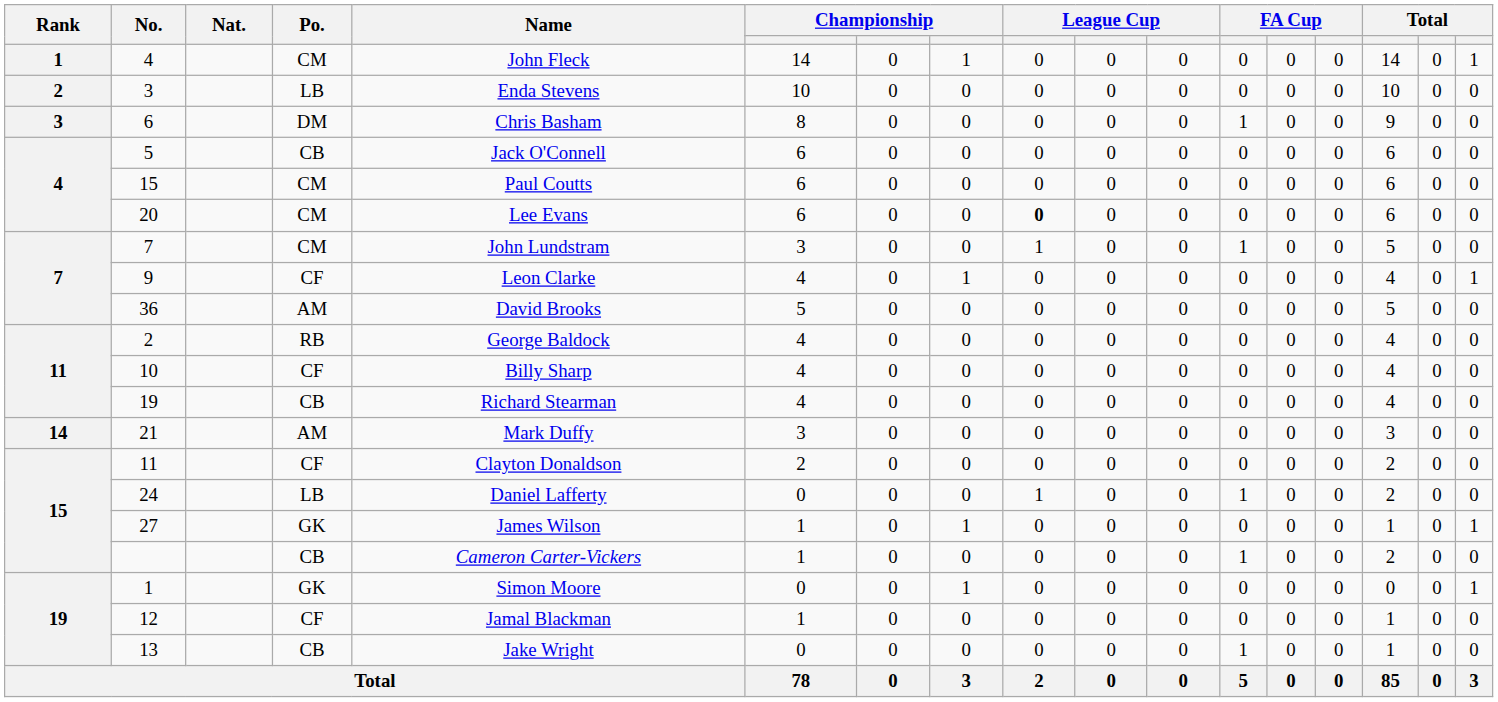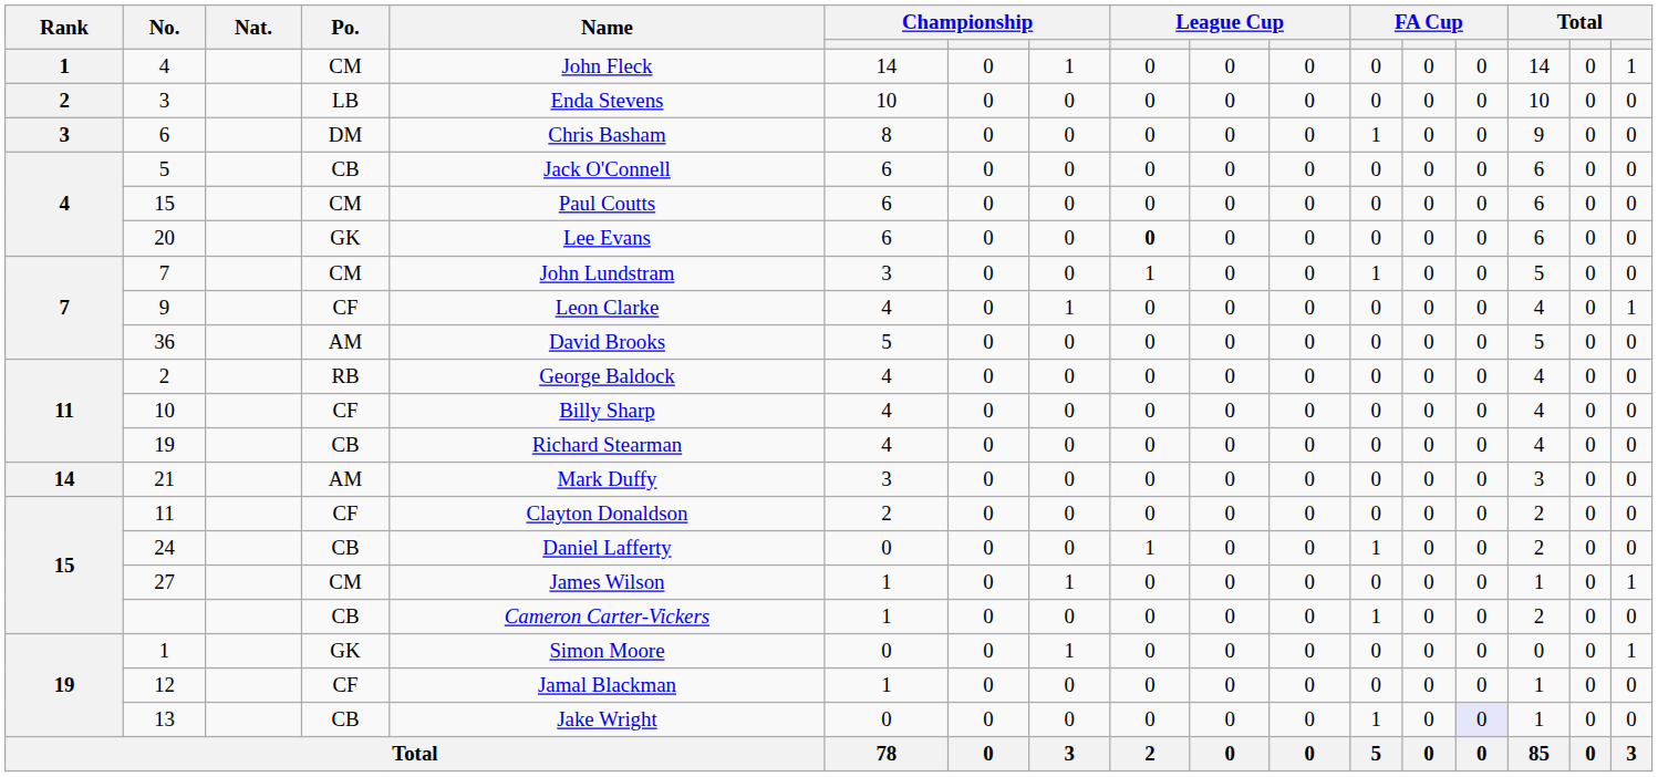20 | Po.: CM -> GK
24 | Po.: LB -> CB
27 | Po.: GK -> CM
13 | column 14: no background -> lavender background
